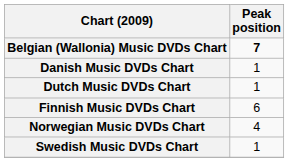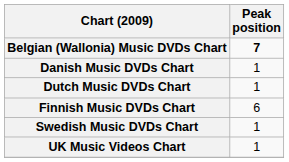- row: Norwegian Music DVDs Chart | 4
+ row: UK Music Videos Chart | 1
